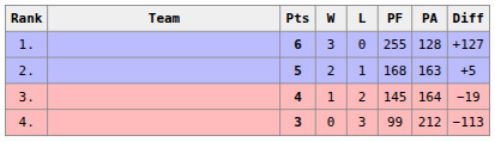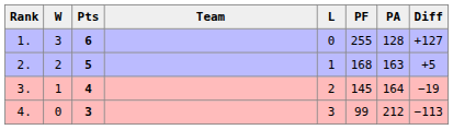columns swapped: Team <-> W
